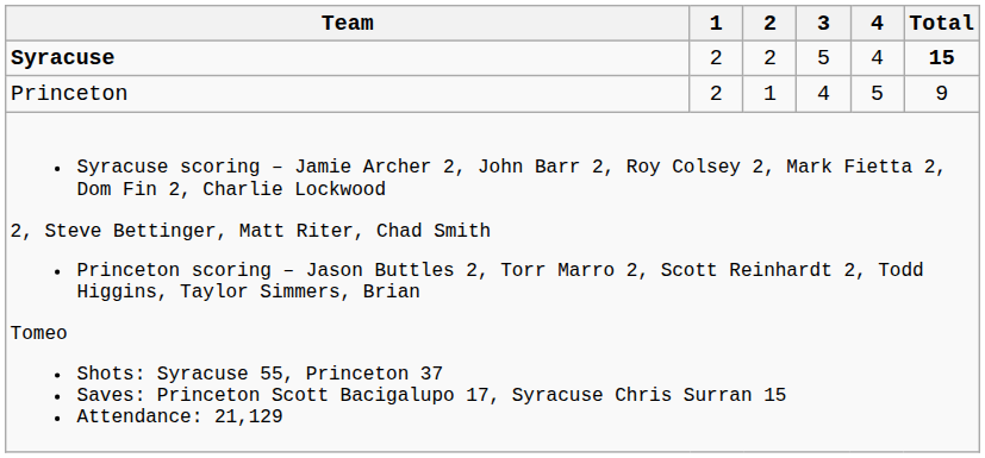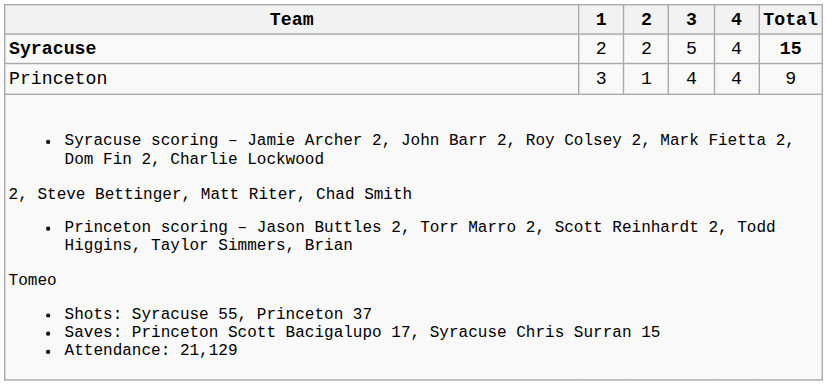Princeton | 1: 2 -> 3
Princeton | 4: 5 -> 4
